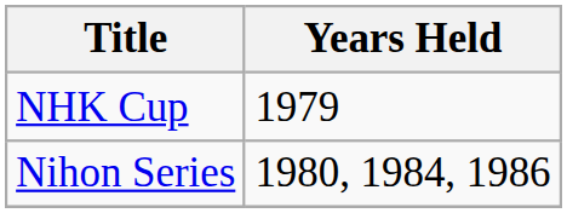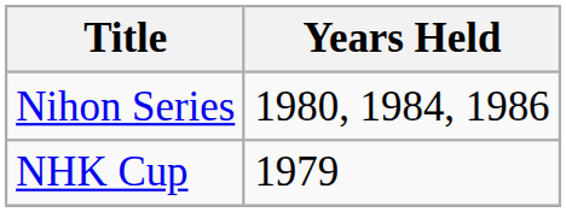rows swapped: NHK Cup <-> Nihon Series
